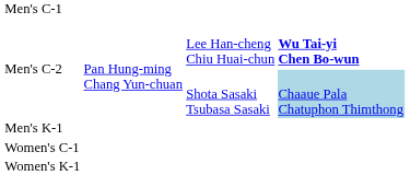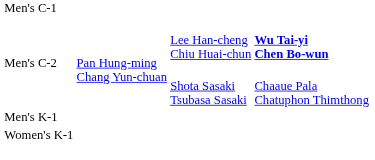Men's C-2 / Shota Sasaki Tsubasa Sasaki | column 4: lightblue background -> no background
- row: Women's C-1
